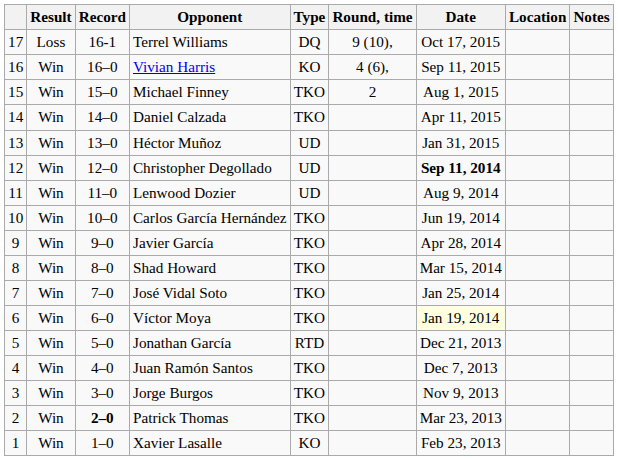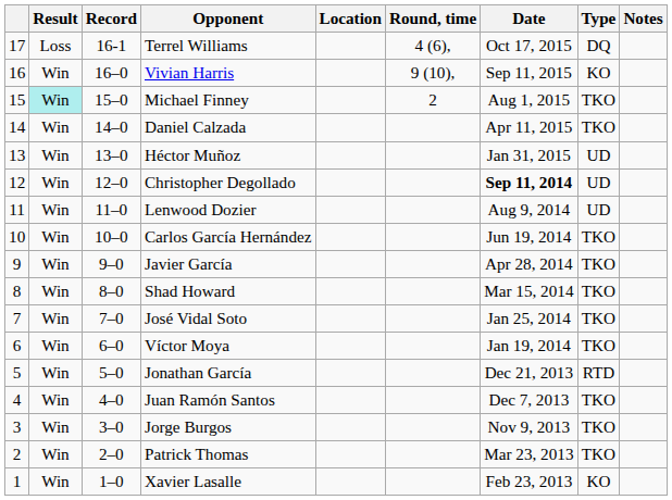columns swapped: Type <-> Location
Terrel Williams | Round, time: 9 (10), -> 4 (6),
Vivian Harris | Round, time: 4 (6), -> 9 (10),
Michael Finney | Result: no background -> paleturquoise background
Víctor Moya | Date: lightyellow background -> no background
Patrick Thomas | Record: bold -> normal
